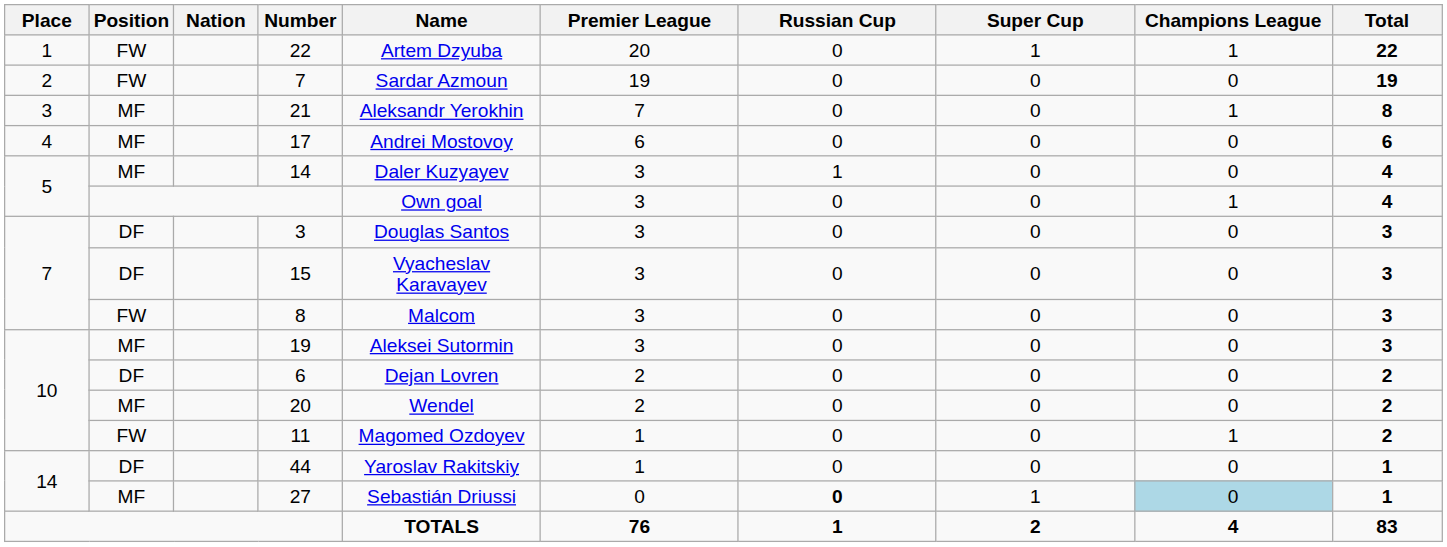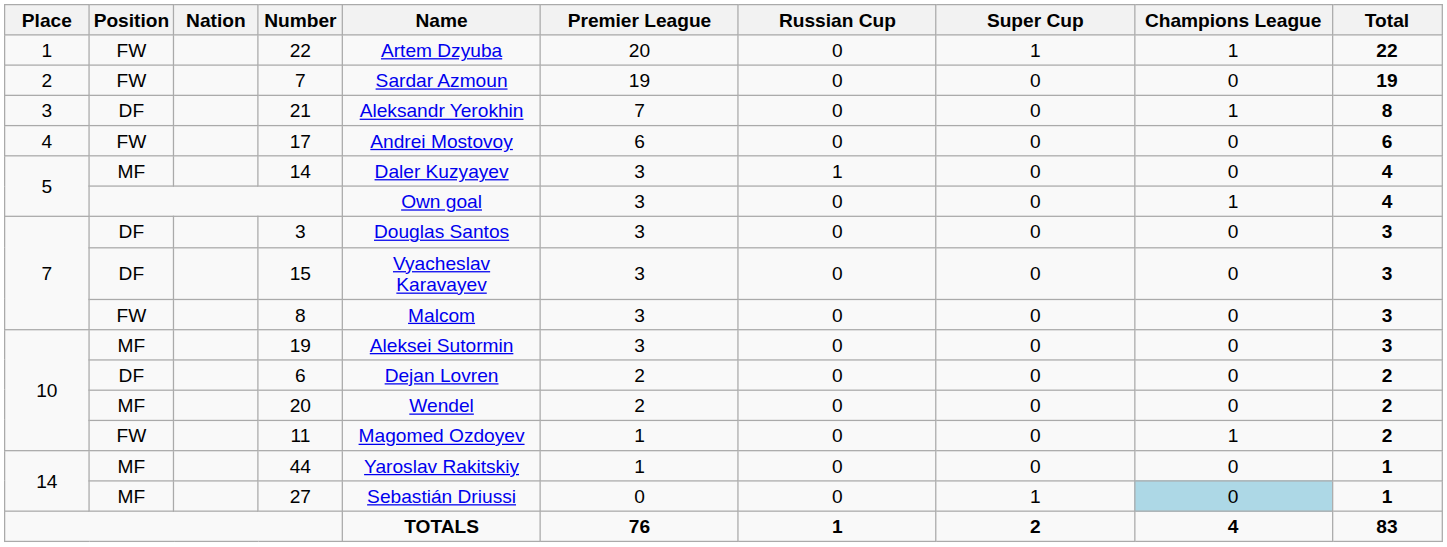21 | Position: MF -> DF
17 | Position: MF -> FW
44 | Position: DF -> MF
27 | Russian Cup: bold -> normal
